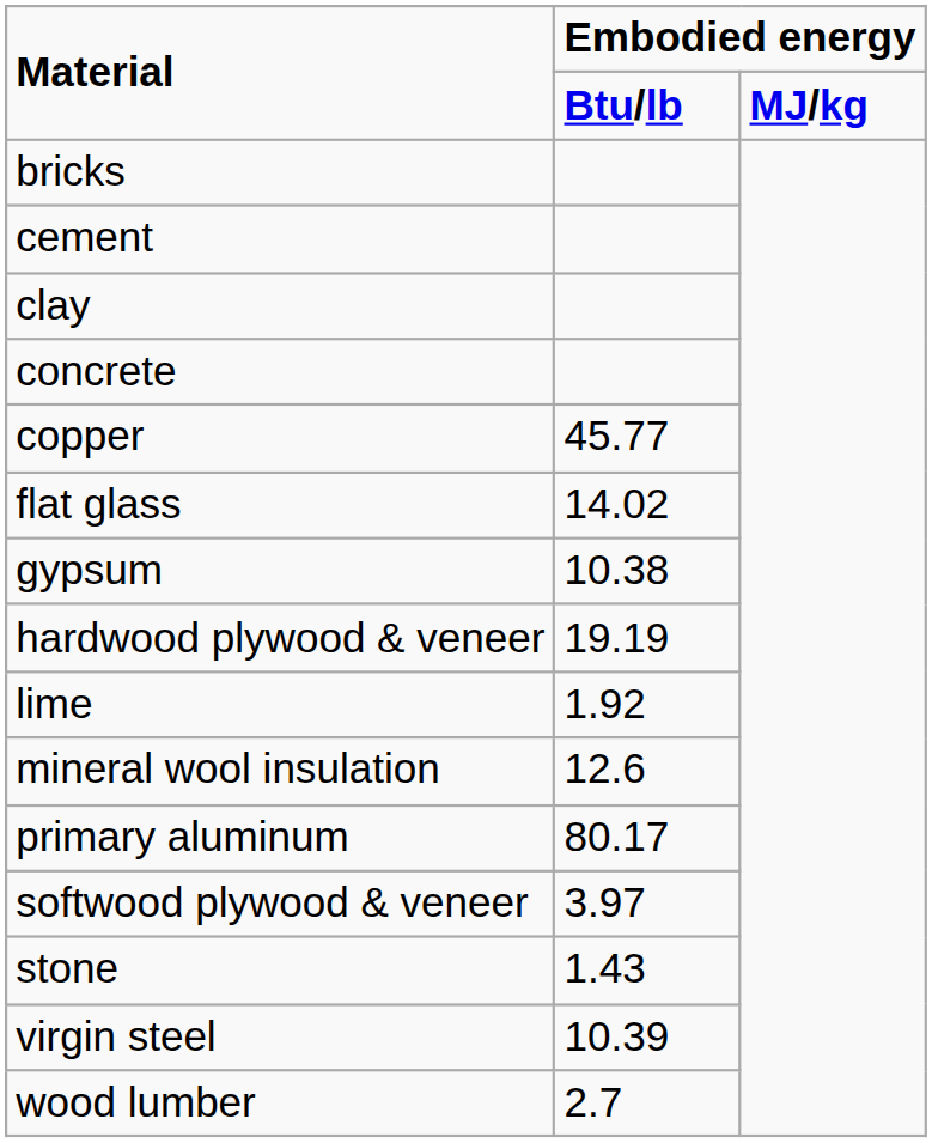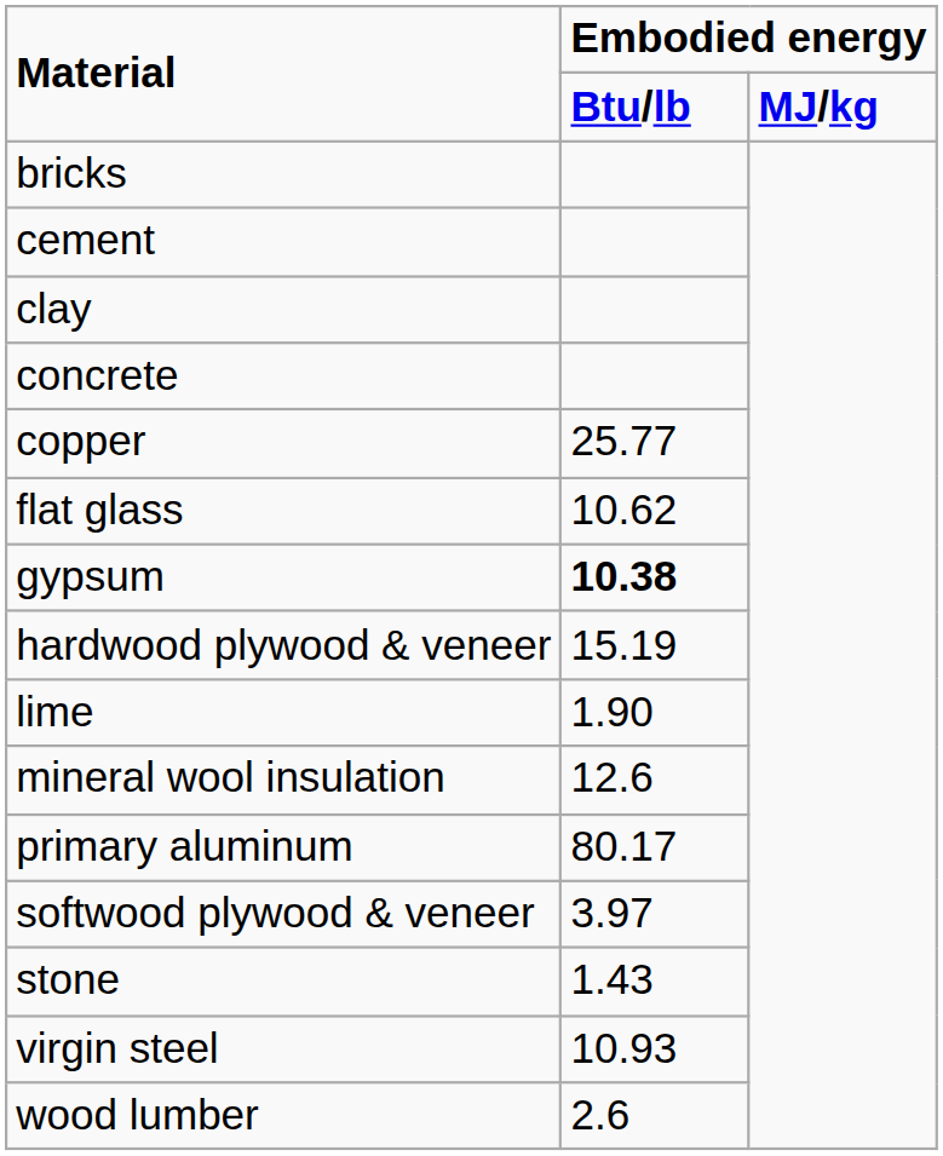copper | column 2: 45.77 -> 25.77
flat glass | column 2: 14.02 -> 10.62
gypsum | column 2: normal -> bold
hardwood plywood & veneer | column 2: 19.19 -> 15.19
lime | column 2: 1.92 -> 1.90
virgin steel | column 2: 10.39 -> 10.93
wood lumber | column 2: 2.7 -> 2.6
